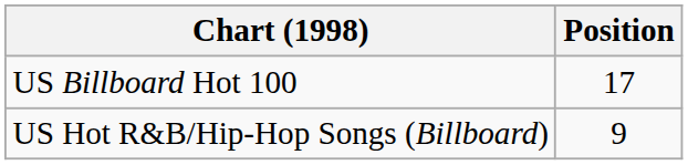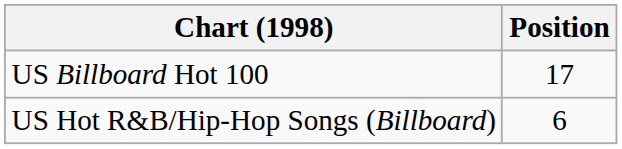US Hot R&B/Hip-Hop Songs (Billboard) | Position: 9 -> 6
